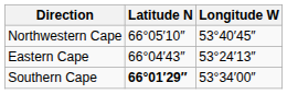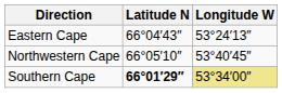rows swapped: Northwestern Cape <-> Eastern Cape
Southern Cape | Longitude W: no background -> khaki background
